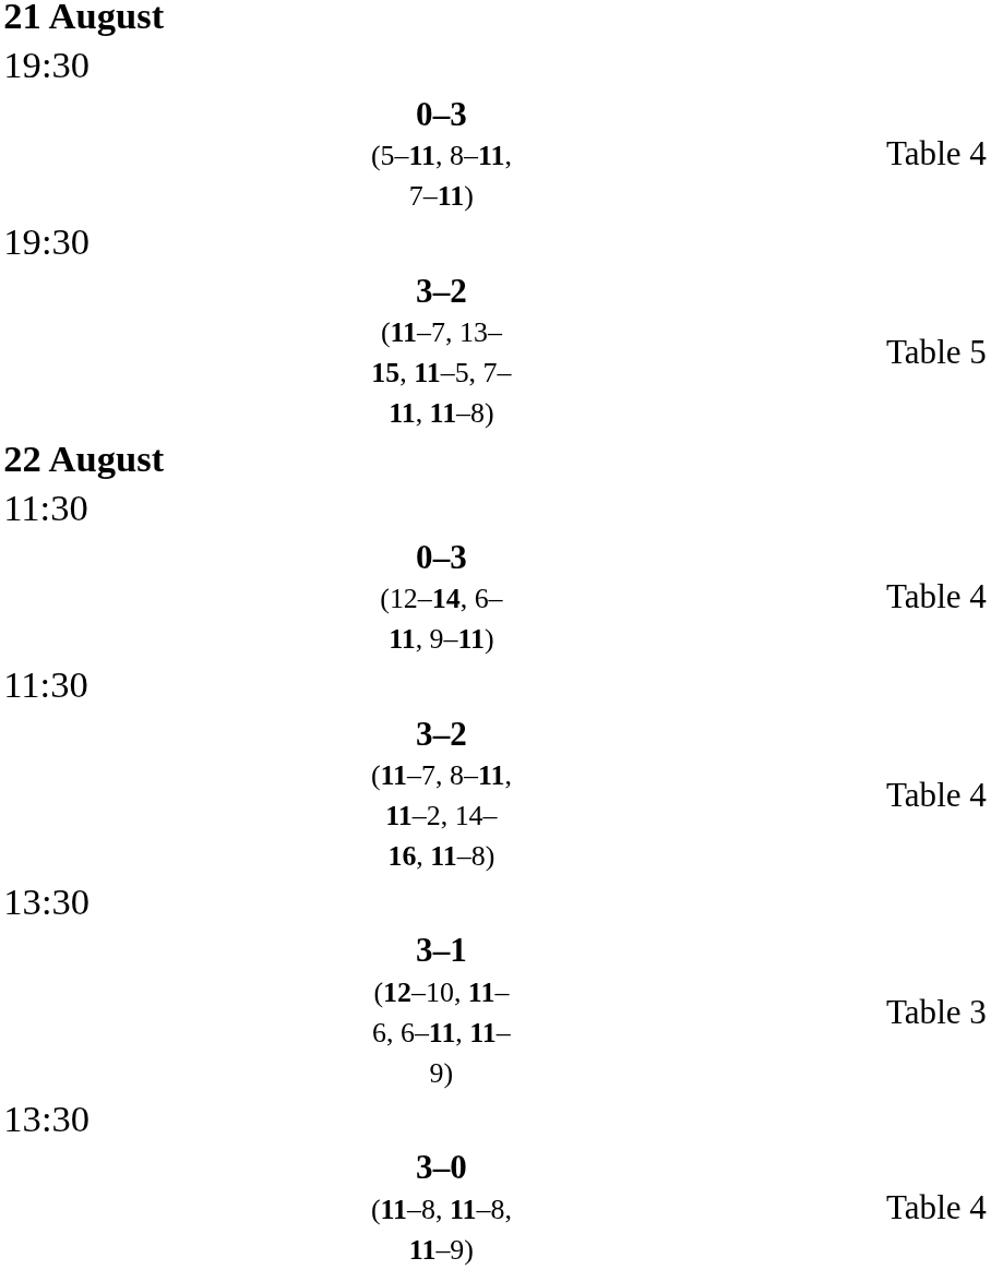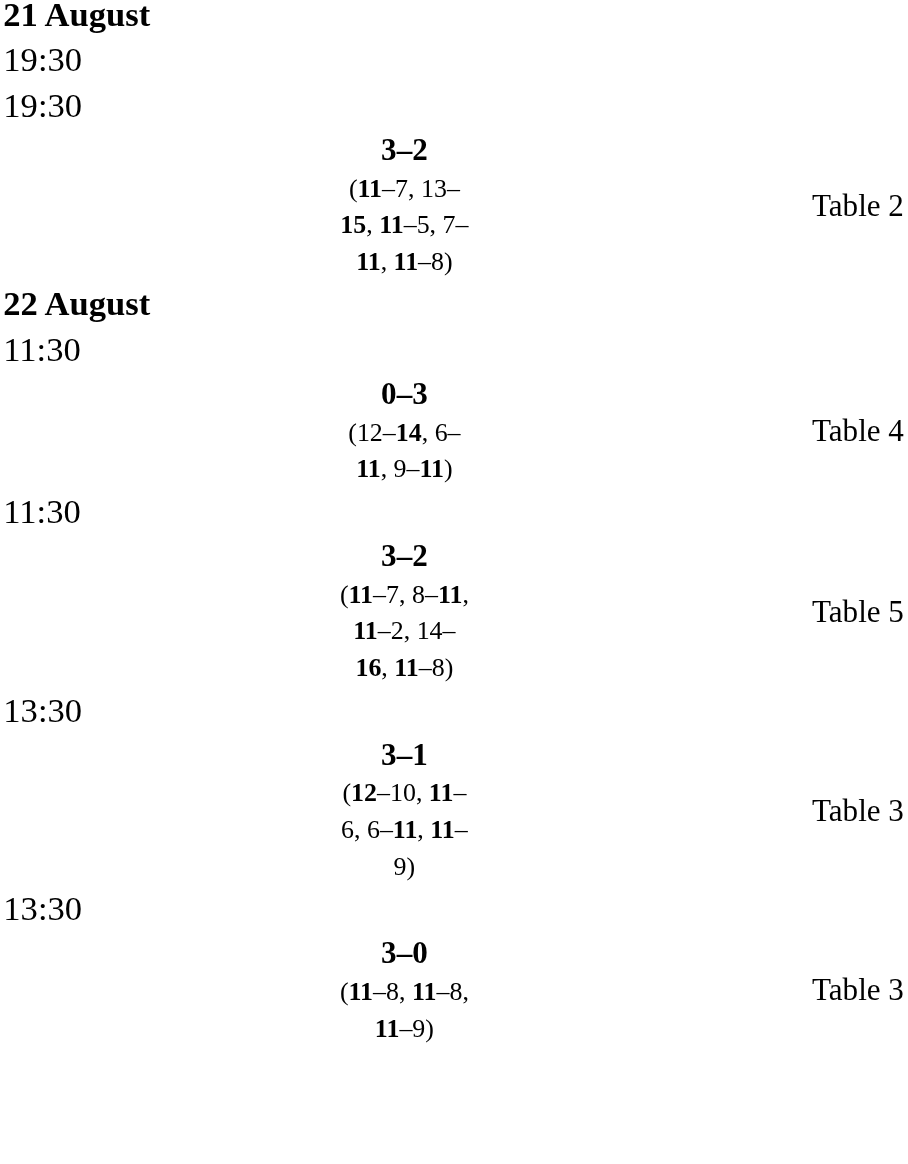- row: 0–3 (5–11, 8–11, 7–11) | Table 4
3–2 (11–7, 13–15, 11–5, 7–11, 11–8) | column 4: Table 5 -> Table 2
3–2 (11–7, 8–11, 11–2, 14–16, 11–8) | column 4: Table 4 -> Table 5
3–0 (11–8, 11–8, 11–9) | column 4: Table 4 -> Table 3
